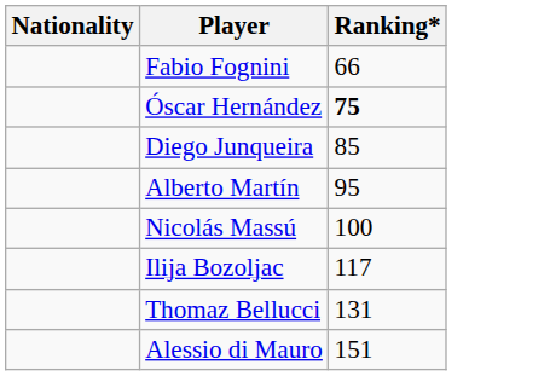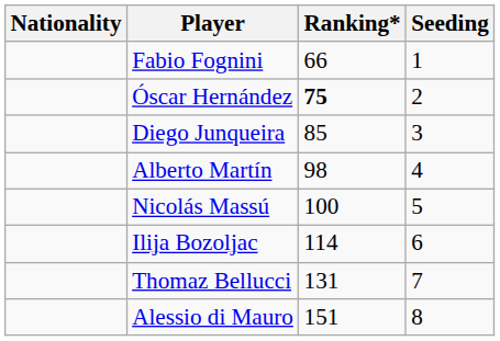+ column: Seeding | 1 | 2 | 3 | 4 | 5 | 6 | 7 | 8
Alberto Martín | Ranking*: 95 -> 98
Ilija Bozoljac | Ranking*: 117 -> 114
